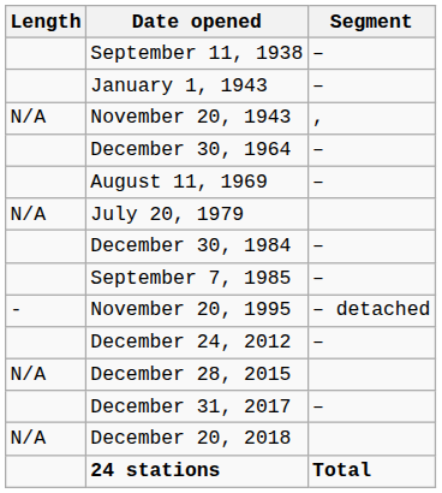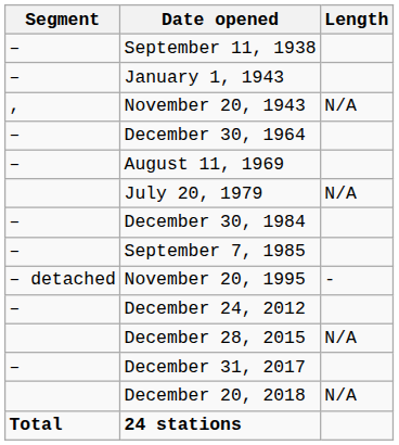columns swapped: Segment <-> Length
